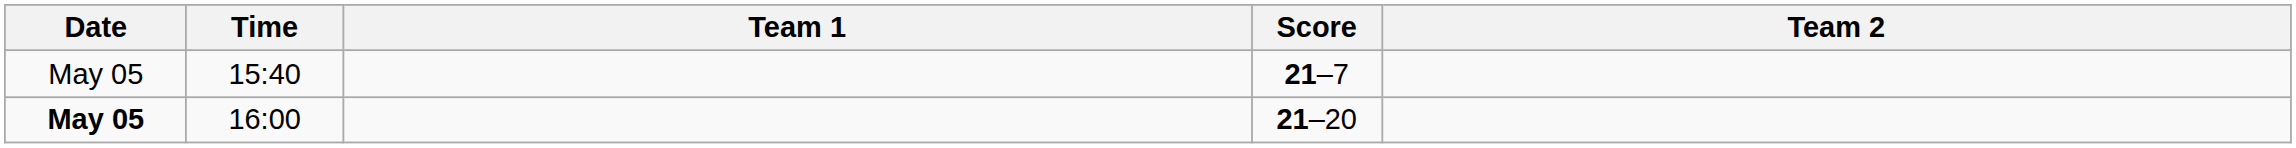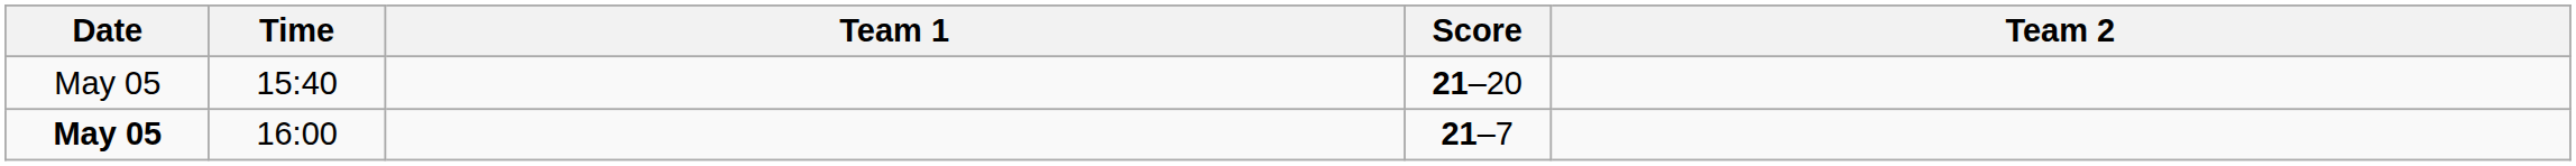15:40 | Score: 21–7 -> 21–20
16:00 | Score: 21–20 -> 21–7
